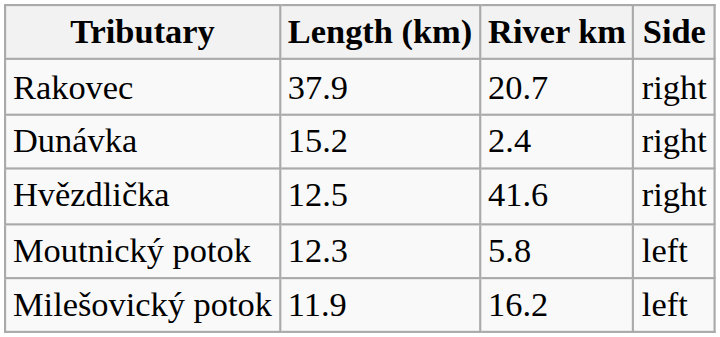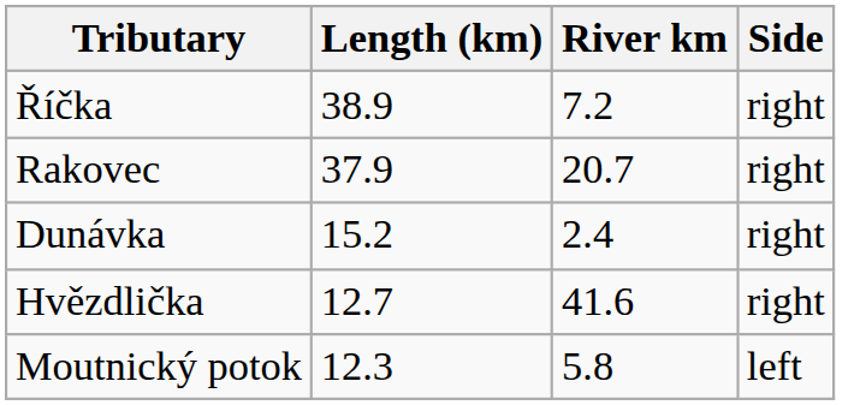+ row: Říčka | 38.9 | 7.2 | right
Hvězdlička | Length (km): 12.5 -> 12.7
- row: Milešovický potok | 11.9 | 16.2 | left
